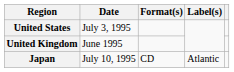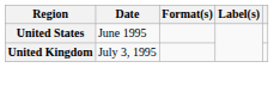United States | Date: July 3, 1995 -> June 1995
United Kingdom | Date: June 1995 -> July 3, 1995
- row: Japan | July 10, 1995 | CD | Atlantic
